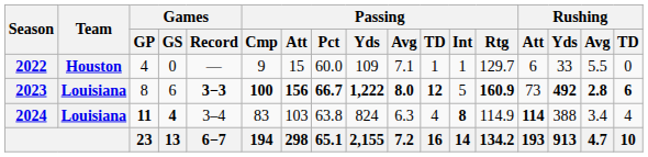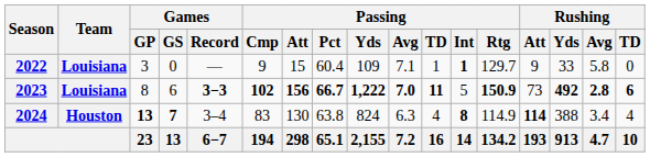2022 | Team: Houston -> Louisiana
2022 | Games / GP: 4 -> 3
2022 | Passing / Pct: 60.0 -> 60.4
2022 | Passing / Int: normal -> bold
2022 | Rushing / Att: 6 -> 9
2022 | Rushing / Avg: 5.5 -> 5.8
2023 | Passing / Cmp: 100 -> 102
2023 | Passing / Avg: 8.0 -> 7.0
2023 | Passing / TD: 12 -> 11
2023 | Passing / Rtg: 160.9 -> 150.9
2024 | Team: Louisiana -> Houston
2024 | Games / GP: 11 -> 13
2024 | Games / GS: 4 -> 7
2024 | Passing / Att: 103 -> 130
